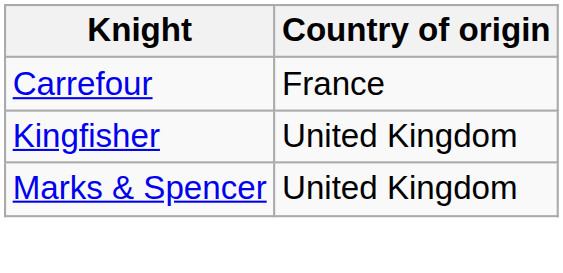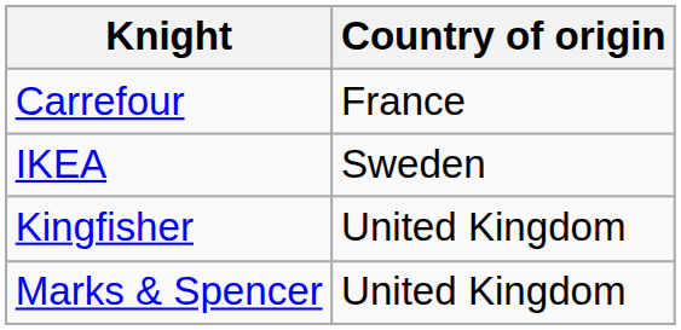+ row: IKEA | Sweden
